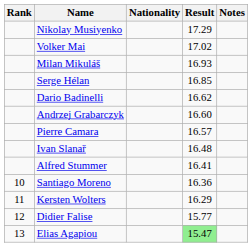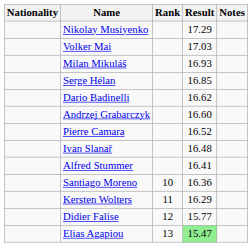columns swapped: Rank <-> Nationality
Volker Mai | Result: 17.02 -> 17.03
Pierre Camara | Result: 16.57 -> 16.52
